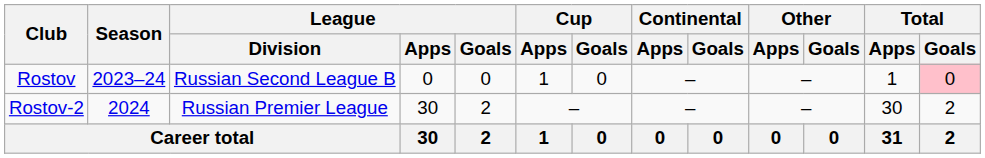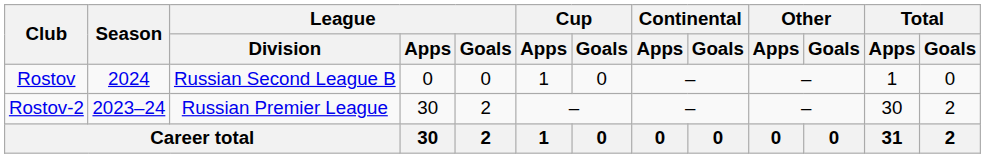Rostov | Season: 2023–24 -> 2024
Rostov | Total / Goals: pink background -> no background
Rostov-2 | Season: 2024 -> 2023–24
